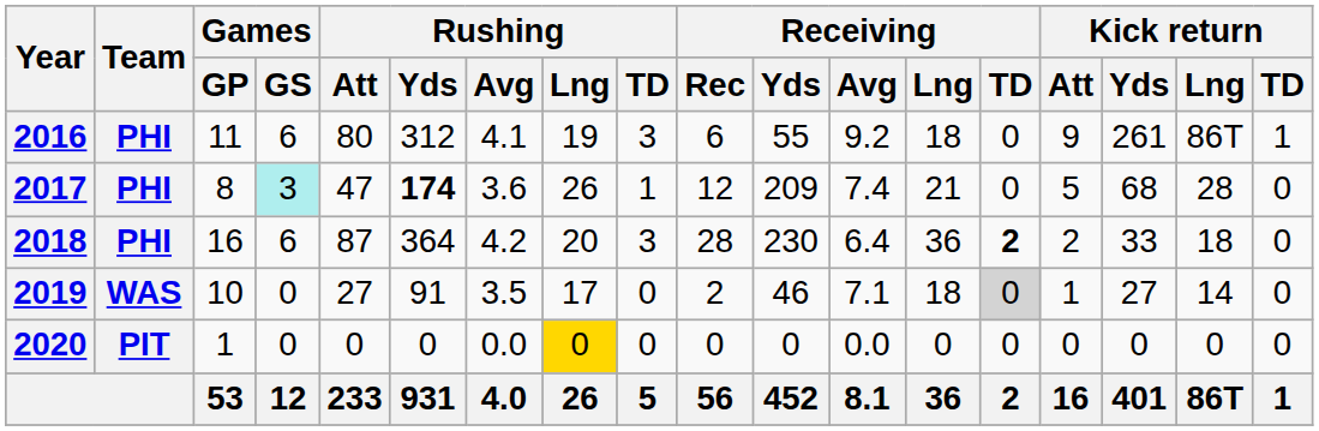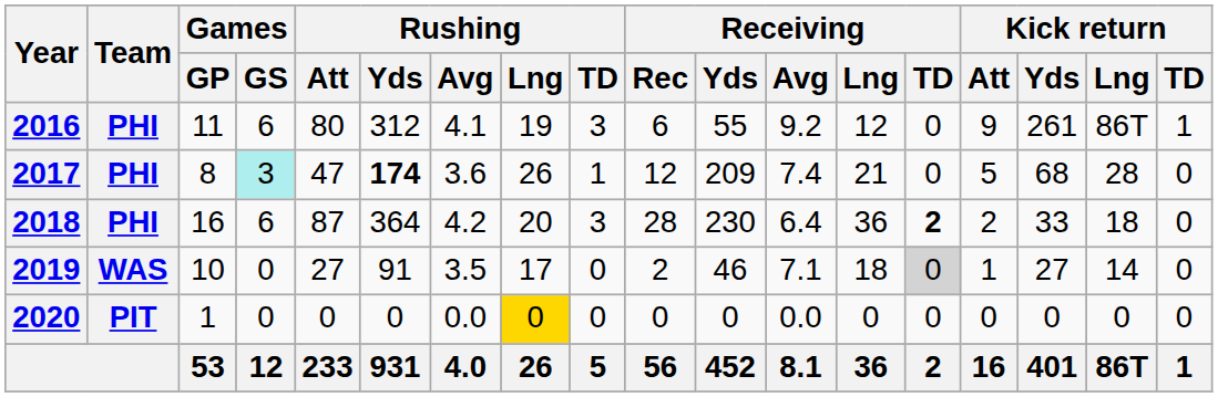2016 | Receiving / Lng: 18 -> 12
